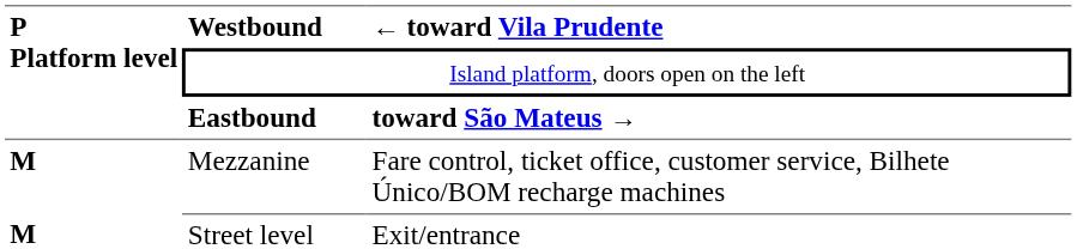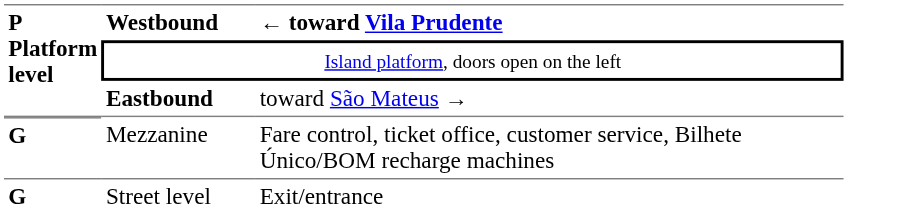Eastbound | column 3: bold -> normal
Mezzanine | P Platform level: M -> G
Street level | P Platform level: M -> G
